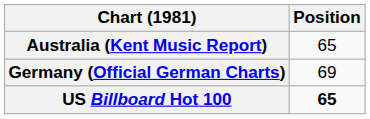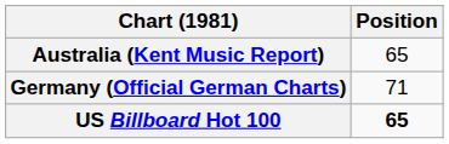Germany (Official German Charts) | Position: 69 -> 71
